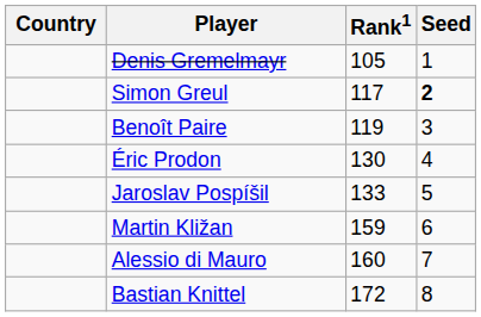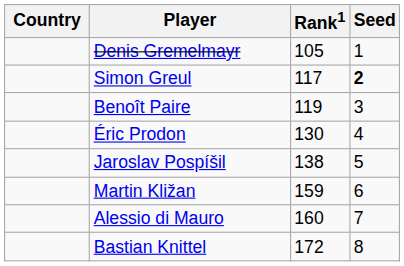Jaroslav Pospíšil | Rank1: 133 -> 138
